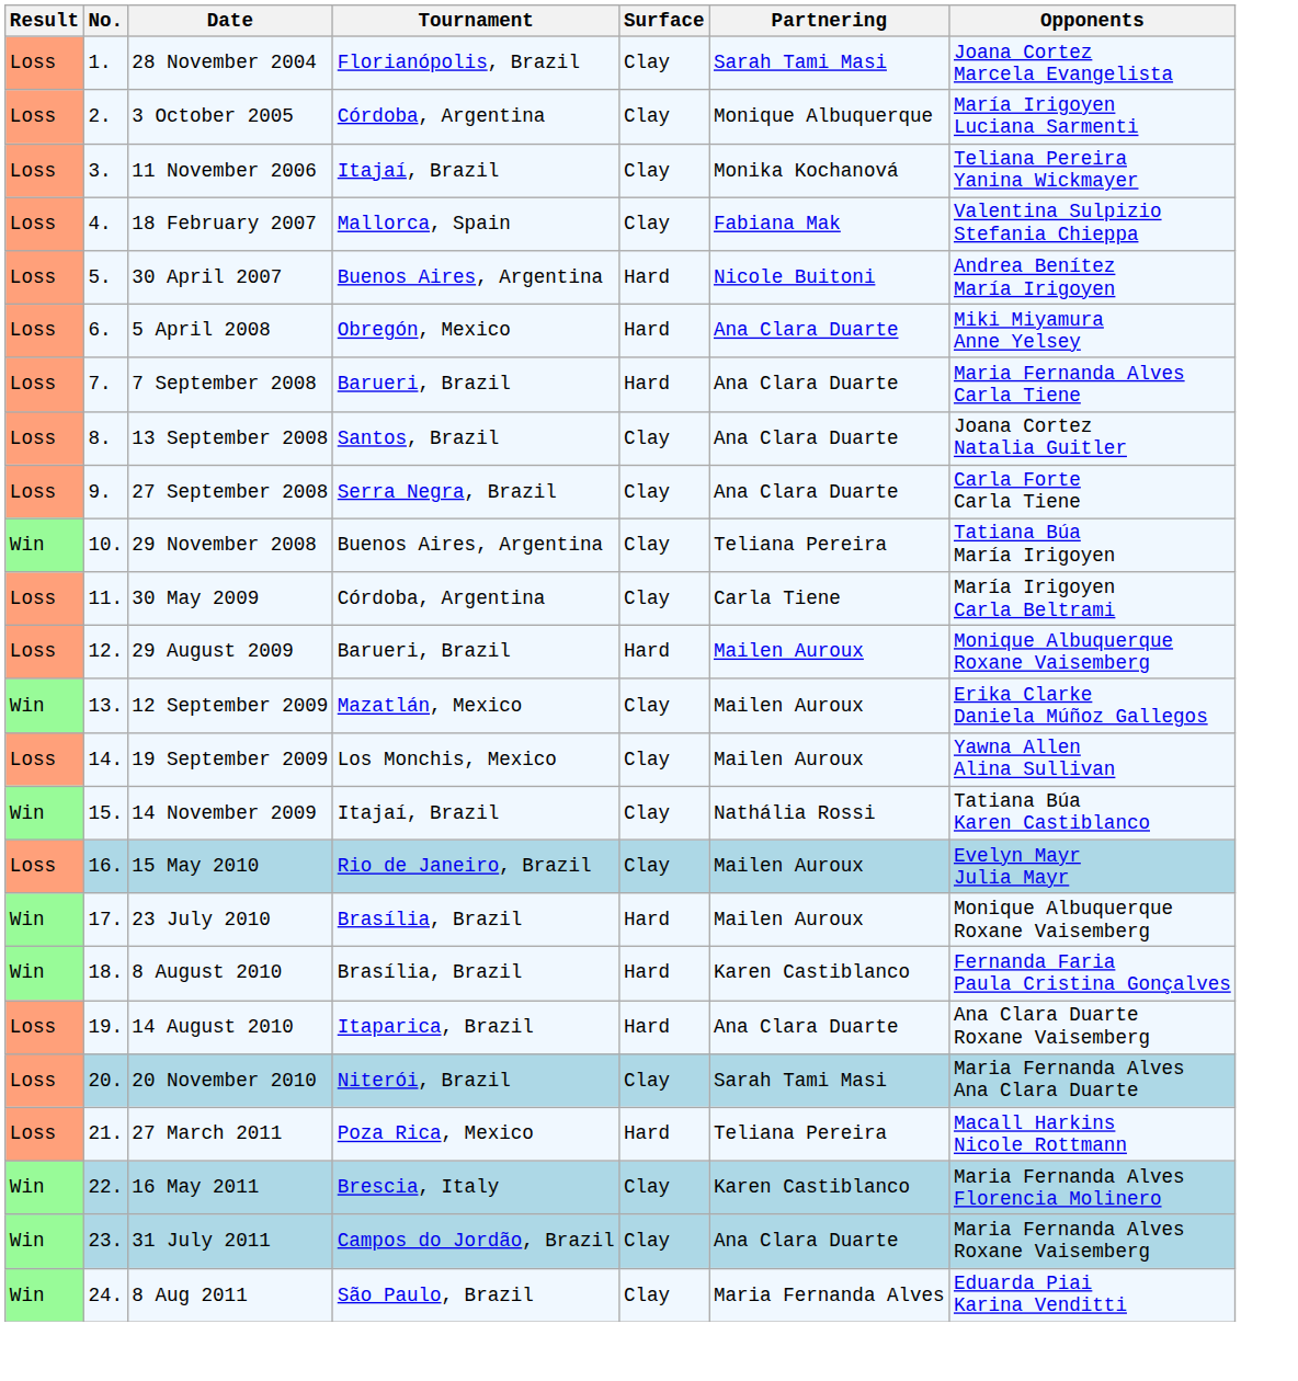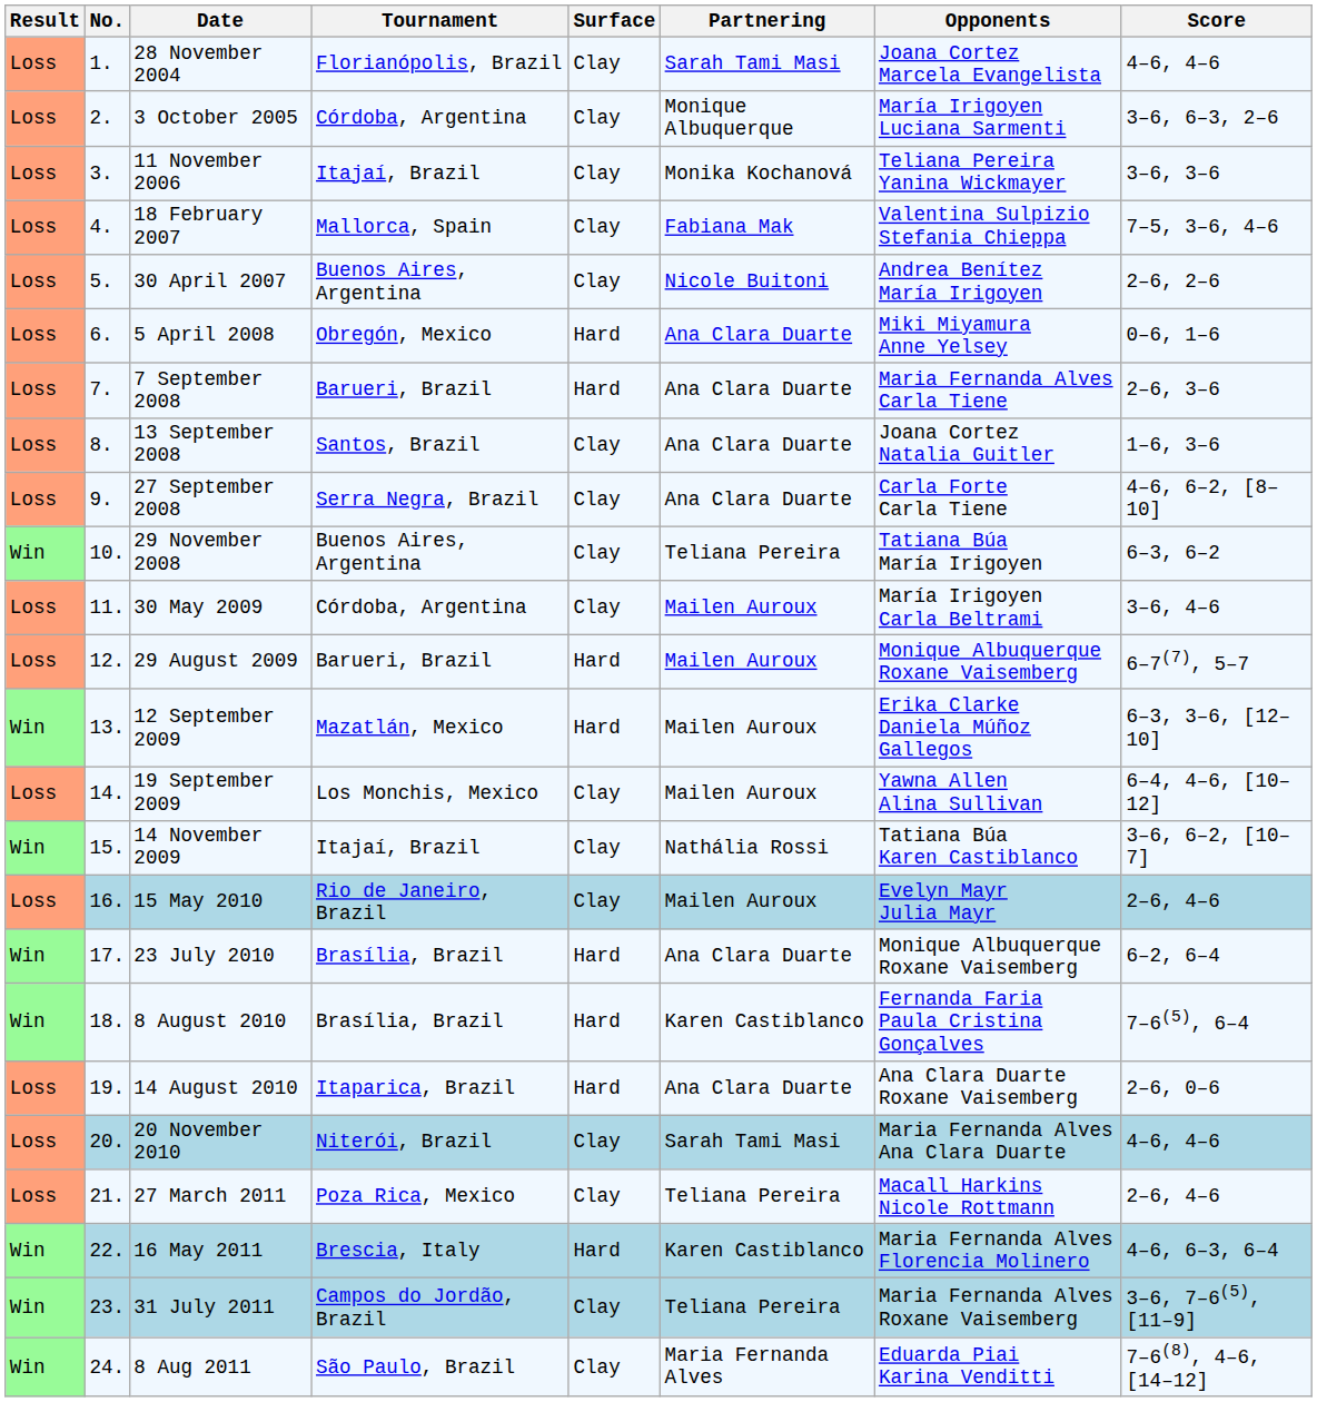+ column: Score | 4–6, 4–6 | 3–6, 6–3, 2–6 | 3–6, 3–6 | 7–5, 3–6, 4–6 | 2–6, 2–6 | 0–6, 1–6 | 2–6, 3–6 | 1–6, 3–6 | 4–6, 6–2, [8–10] | 6–3, 6–2 | 3–6, 4–6 | 6–7(7), 5–7 | 6–3, 3–6, [12–10] | 6–4, 4–6, [10–12] | 3–6, 6–2, [10–7] | 2–6, 4–6 | 6–2, 6–4 | 7–6(5), 6–4 | 2–6, 0–6 | 4–6, 4–6 | 2–6, 4–6 | 4–6, 6–3, 6–4 | 3–6, 7–6(5), [11–9] | 7–6(8), 4–6, [14–12]
30 April 2007 | Surface: Hard -> Clay
30 May 2009 | Partnering: Carla Tiene -> Mailen Auroux
12 September 2009 | Surface: Clay -> Hard
23 July 2010 | Partnering: Mailen Auroux -> Ana Clara Duarte
27 March 2011 | Surface: Hard -> Clay
16 May 2011 | Surface: Clay -> Hard
31 July 2011 | Partnering: Ana Clara Duarte -> Teliana Pereira
